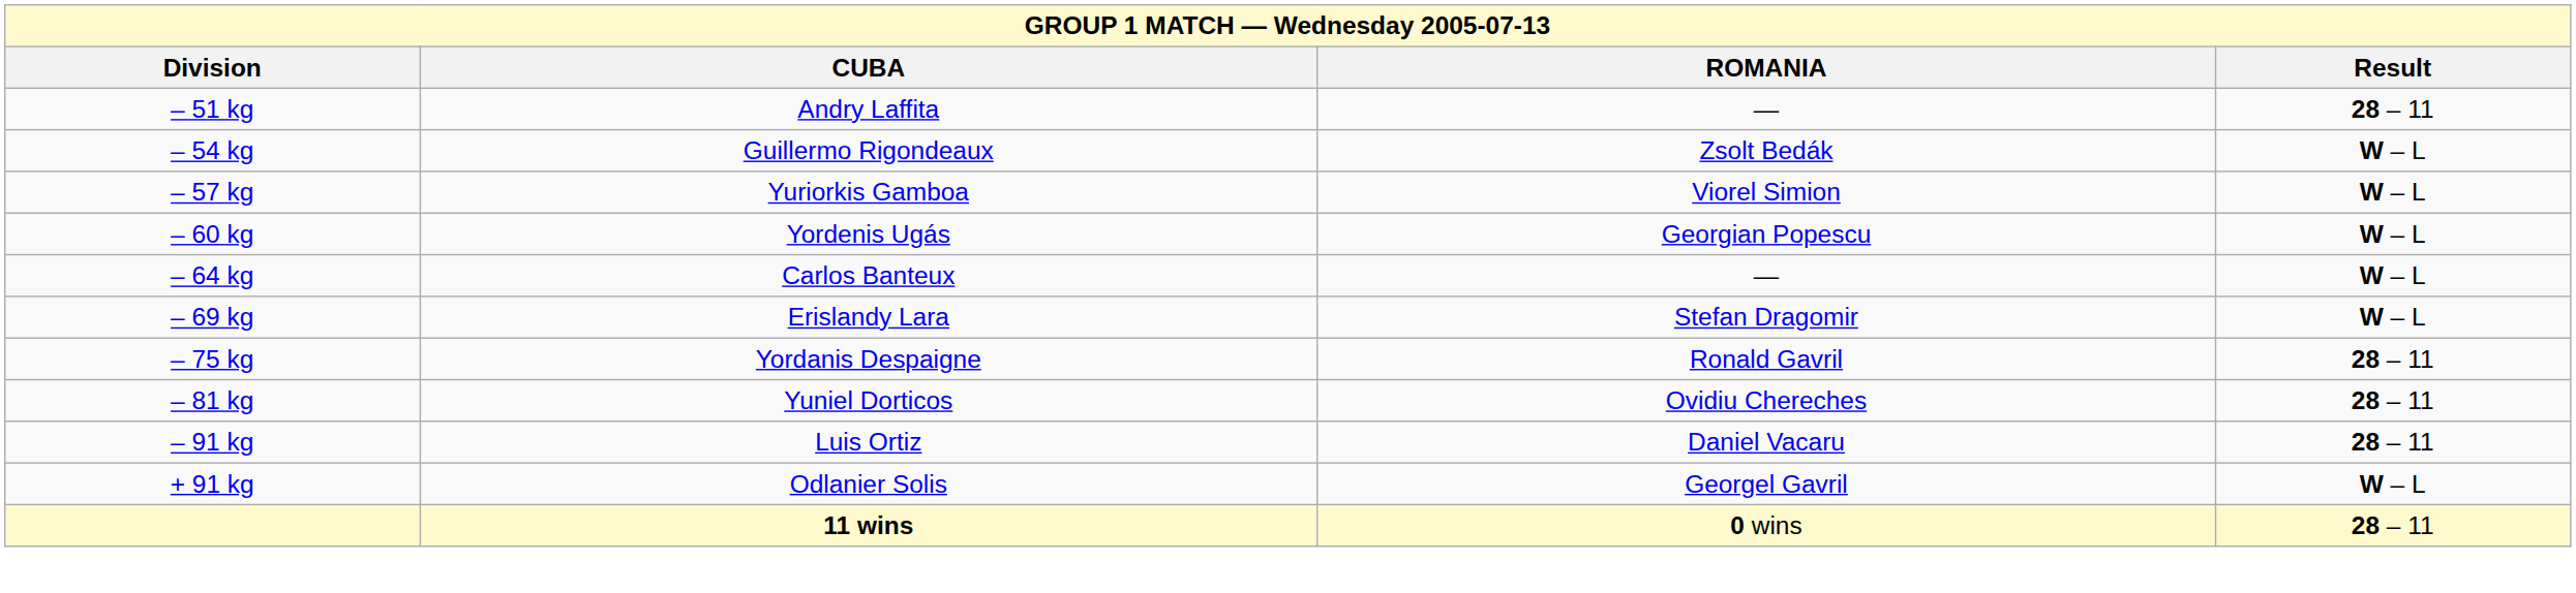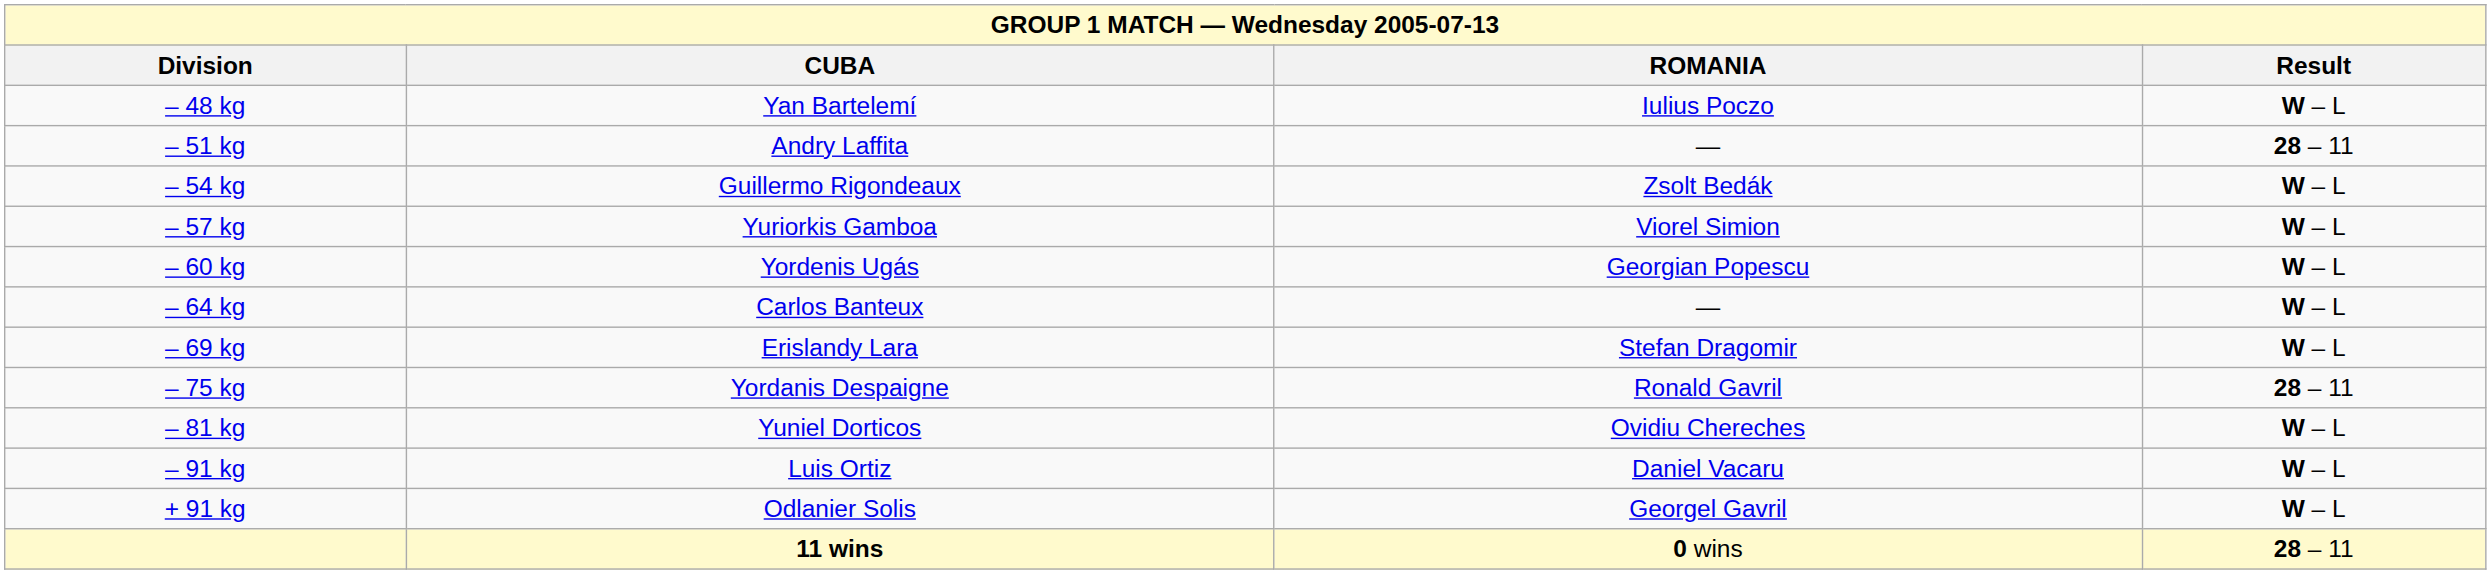+ row: – 48 kg | Yan Bartelemí | Iulius Poczo | W – L
– 81 kg | Result: 28 – 11 -> W – L
– 91 kg | Result: 28 – 11 -> W – L
